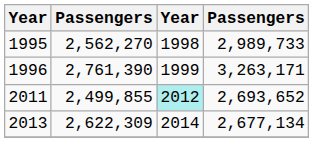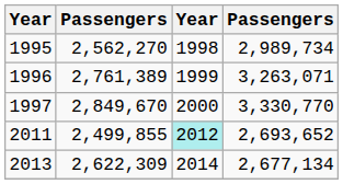1995 | column 4: 2,989,733 -> 2,989,734
1996 | column 2: 2,761,390 -> 2,761,389
1996 | column 4: 3,263,171 -> 3,263,071
+ row: 1997 | 2,849,670 | 2000 | 3,330,770
